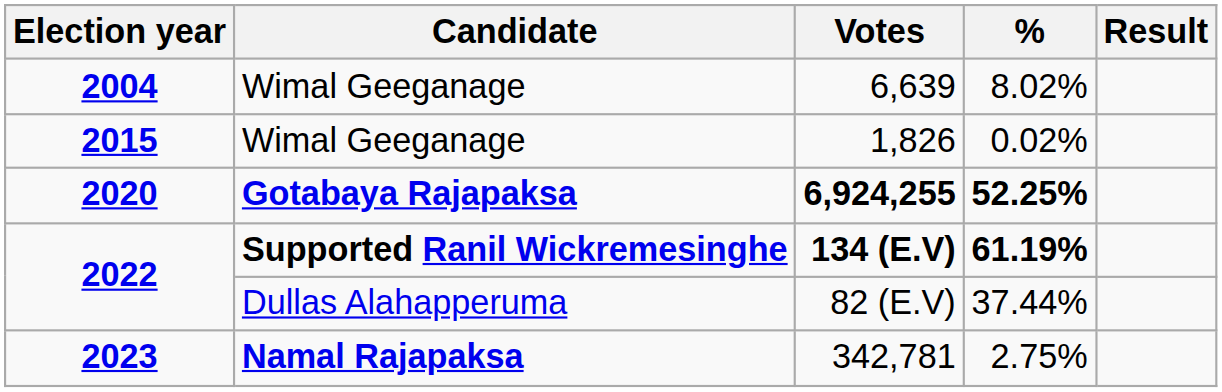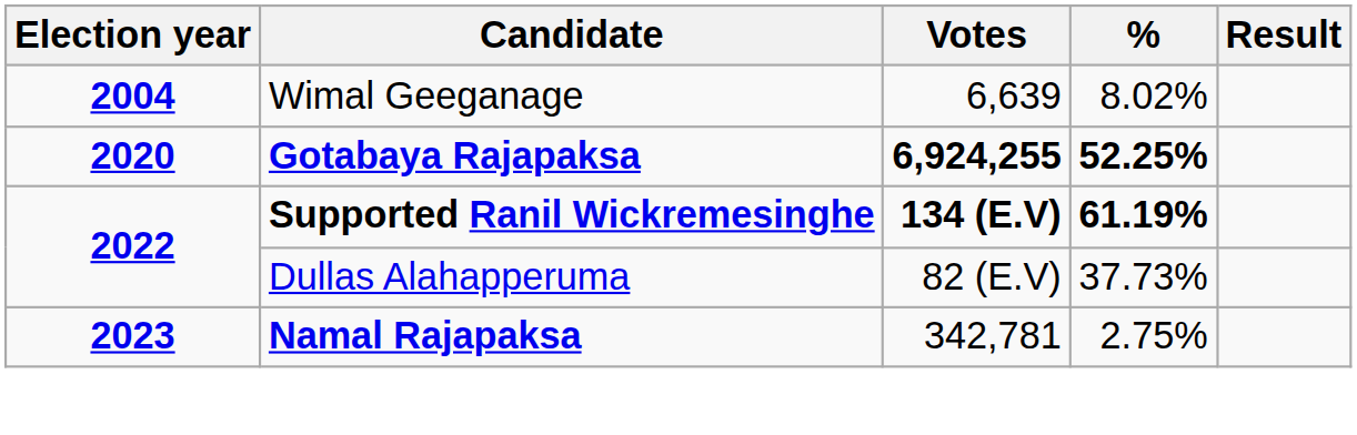- row: 2015 | Wimal Geeganage | 1,826 | 0.02%
82 (E.V) | %: 37.44% -> 37.73%
